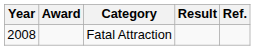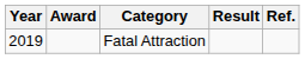Fatal Attraction | Year: 2008 -> 2019
